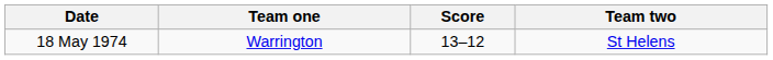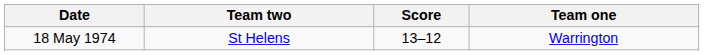columns swapped: Team one <-> Team two
